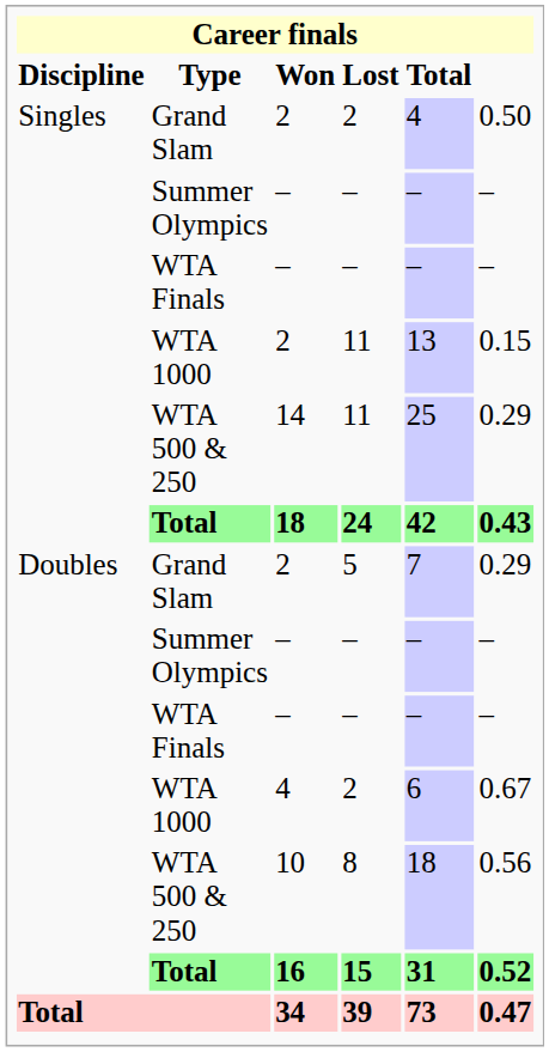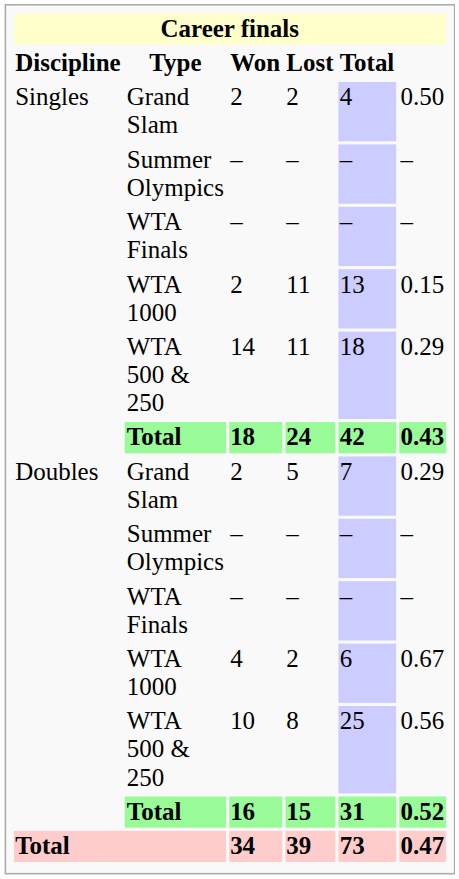14 | Total: 25 -> 18
10 | Total: 18 -> 25
